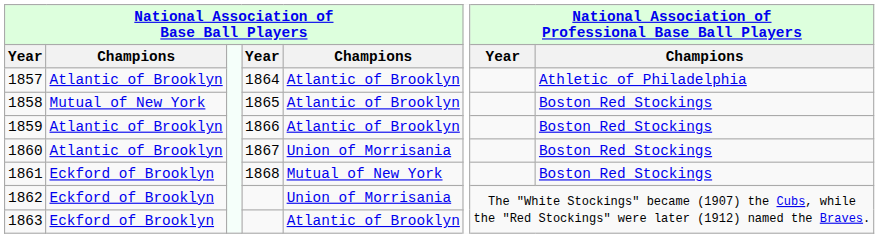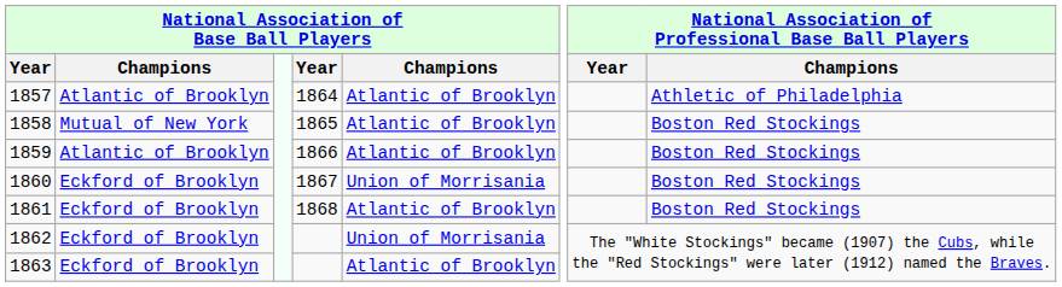1860 | column 2: Atlantic of Brooklyn -> Eckford of Brooklyn
1861 | column 5: Mutual of New York -> Atlantic of Brooklyn
